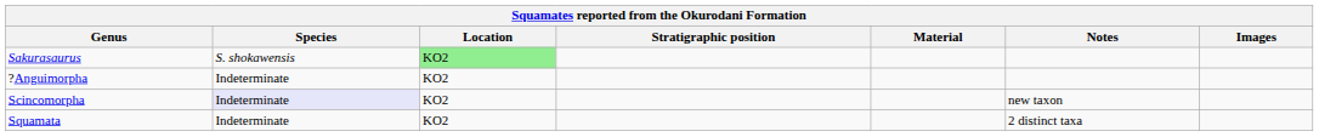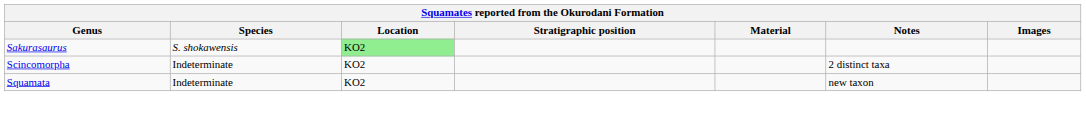- row: ?Anguimorpha | Indeterminate | KO2
Scincomorpha | Species: lavender background -> no background
Scincomorpha | Notes: new taxon -> 2 distinct taxa
Squamata | Notes: 2 distinct taxa -> new taxon
